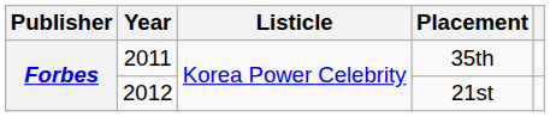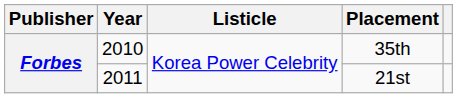35th | Year: 2011 -> 2010
21st | Year: 2012 -> 2011
